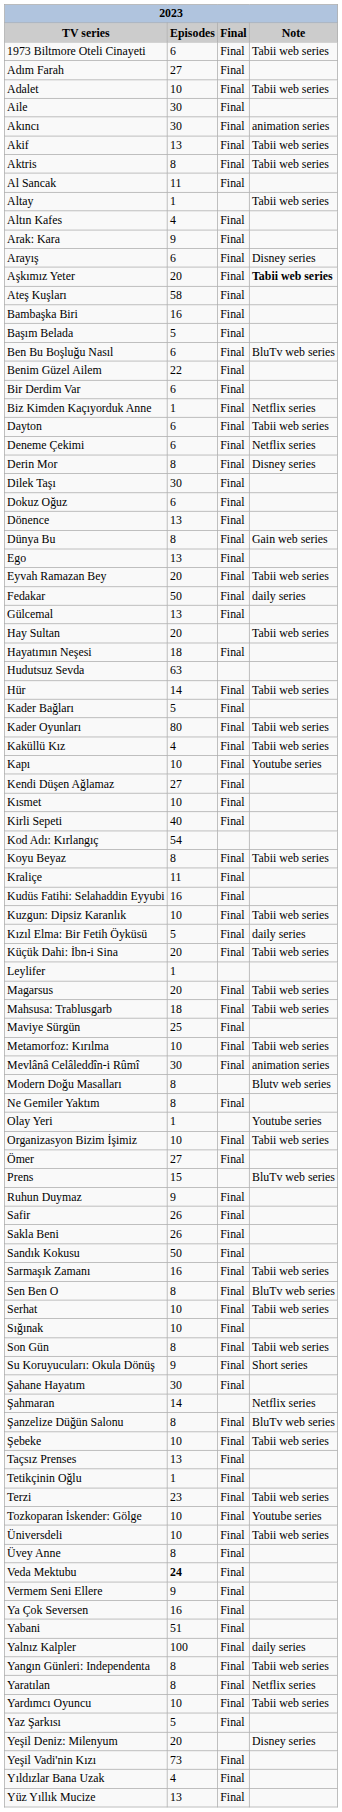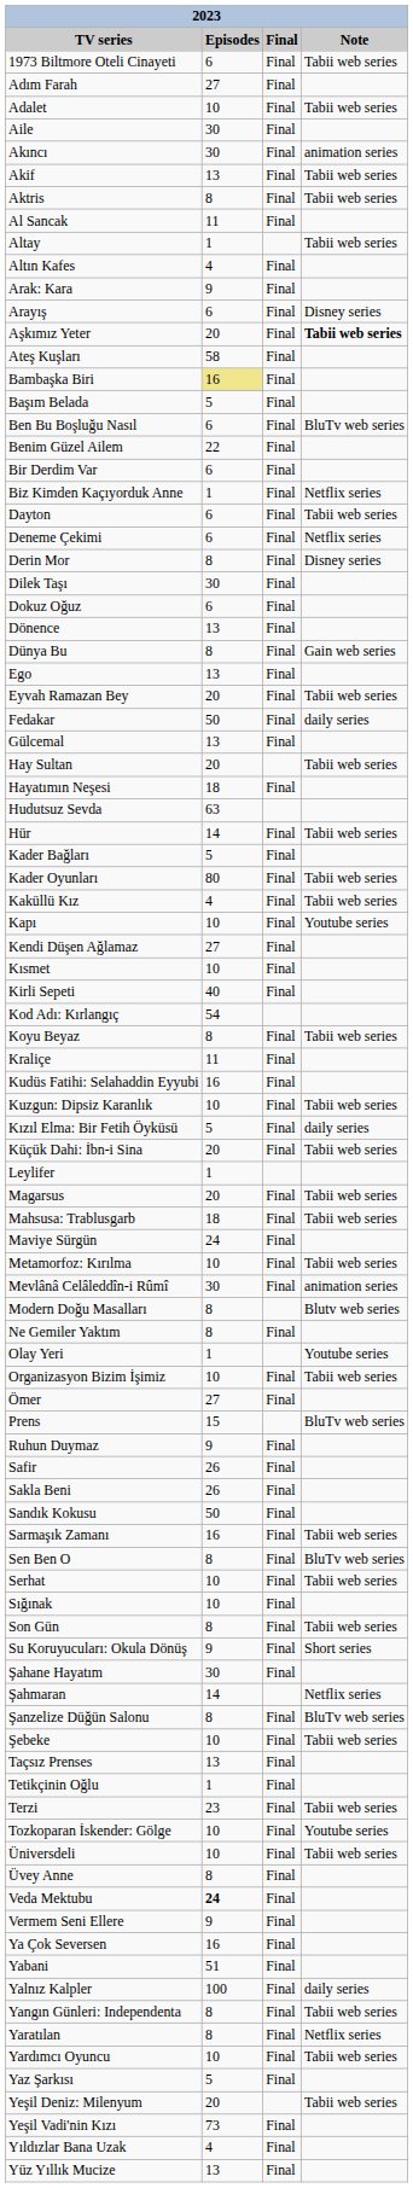Bambaşka Biri | Episodes: no background -> khaki background
Maviye Sürgün | Episodes: 25 -> 24
Yeşil Deniz: Milenyum | Note: Disney series -> Tabii web series
